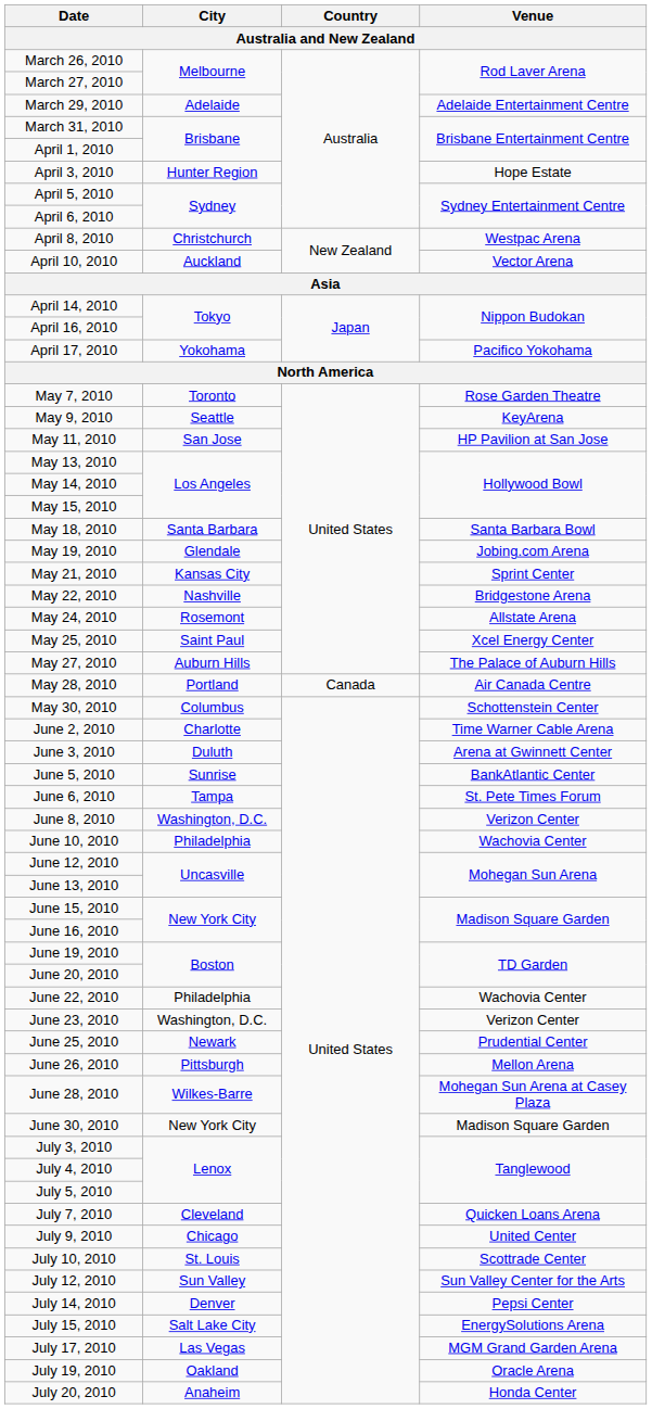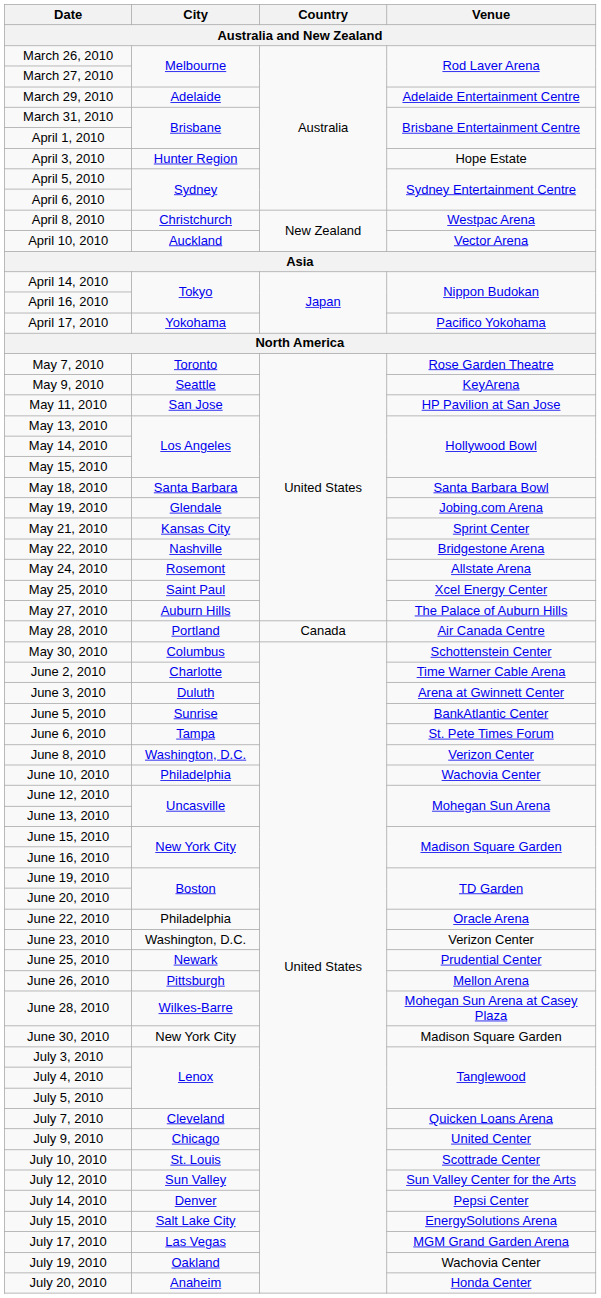June 22, 2010 | Venue: Wachovia Center -> Oracle Arena
July 19, 2010 | Venue: Oracle Arena -> Wachovia Center
